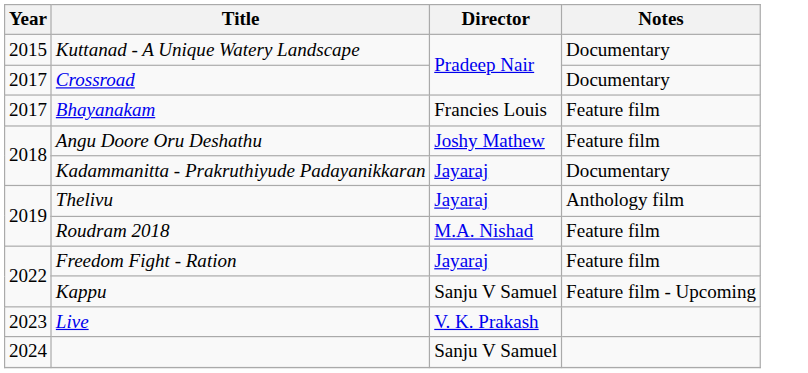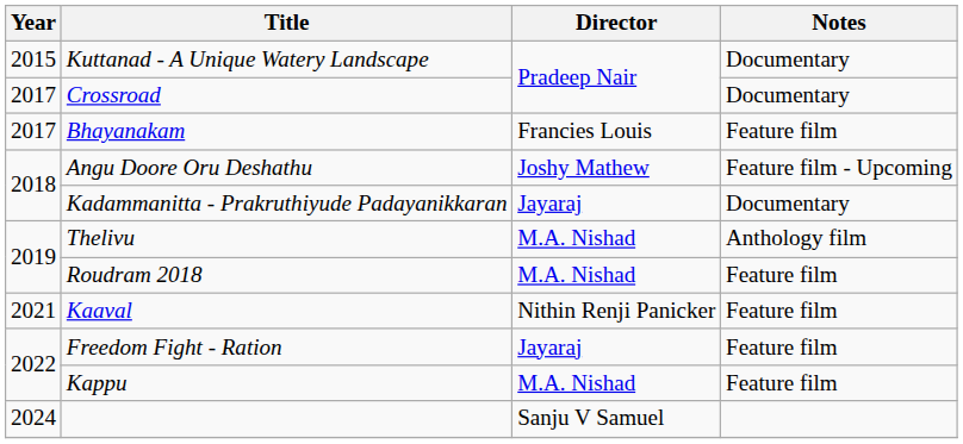Angu Doore Oru Deshathu | Notes: Feature film -> Feature film - Upcoming
Thelivu | Director: Jayaraj -> M.A. Nishad
+ row: 2021 | Kaaval | Nithin Renji Panicker | Feature film
Kappu | Director: Sanju V Samuel -> M.A. Nishad
Kappu | Notes: Feature film - Upcoming -> Feature film
- row: 2023 | Live | V. K. Prakash
